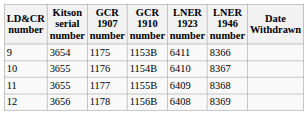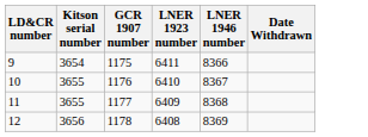- column: GCR 1910 number | 1153B | 1154B | 1155B | 1156B
